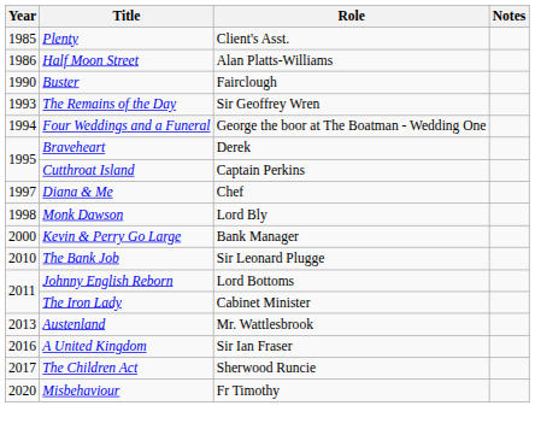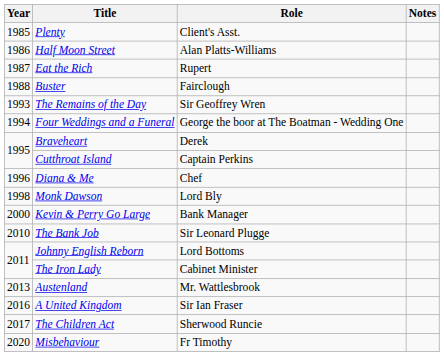+ row: 1987 | Eat the Rich | Rupert
Buster | Year: 1990 -> 1988
Diana & Me | Year: 1997 -> 1996
